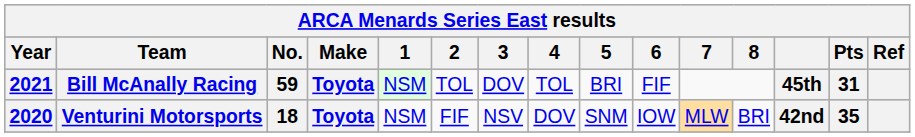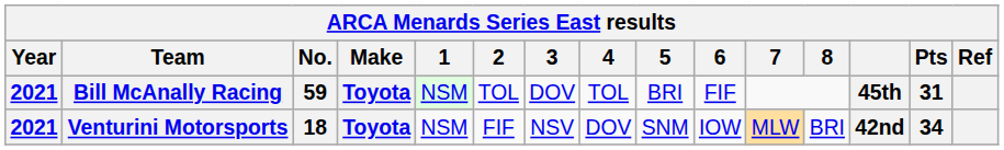Venturini Motorsports | Year: 2020 -> 2021
Venturini Motorsports | Pts: 35 -> 34
